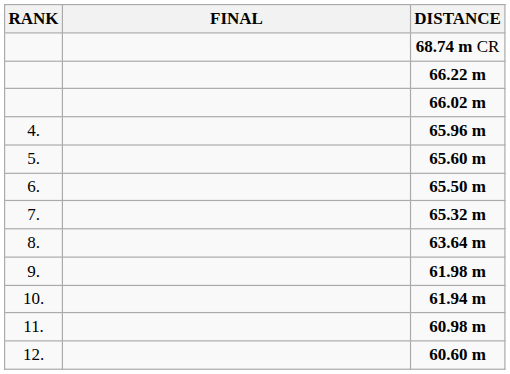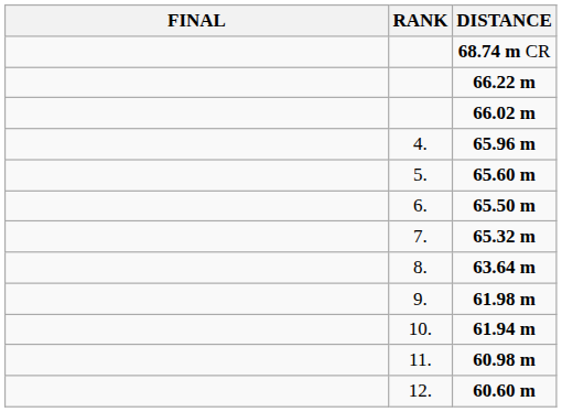columns swapped: RANK <-> FINAL
